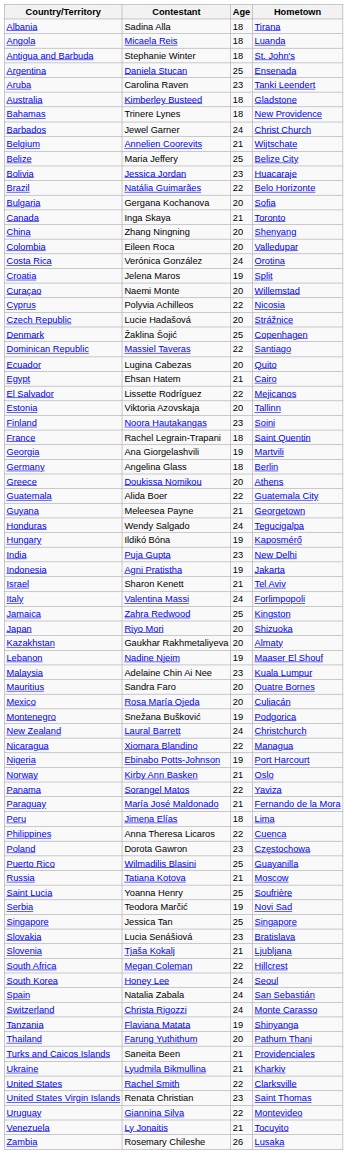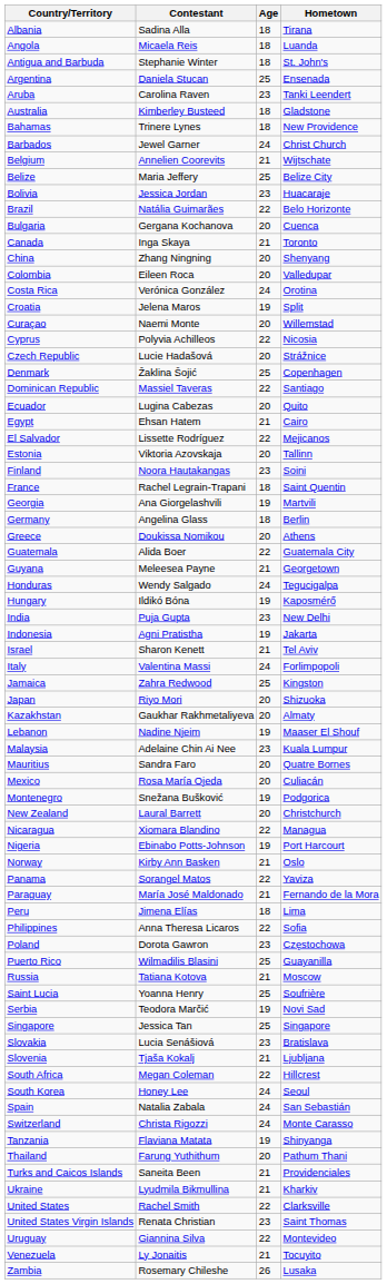Bulgaria | Hometown: Sofia -> Cuenca
New Zealand | Age: 24 -> 20
Philippines | Hometown: Cuenca -> Sofia
